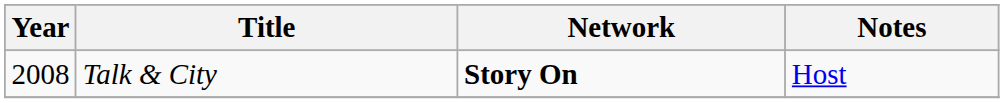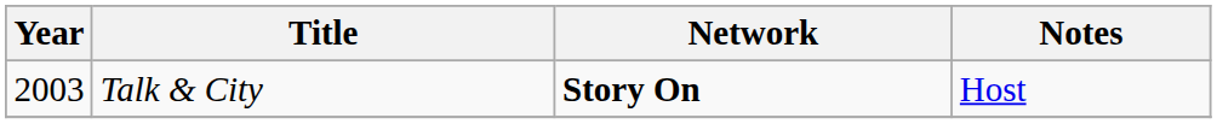Talk & City | Year: 2008 -> 2003
